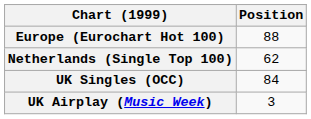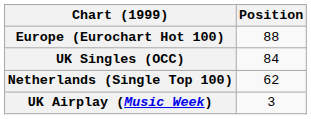rows swapped: Netherlands (Single Top 100) <-> UK Singles (OCC)
